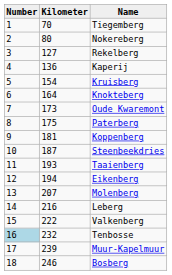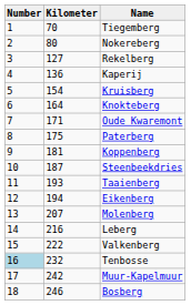Oude Kwaremont | Kilometer: 173 -> 171
Muur-Kapelmuur | Kilometer: 239 -> 242
